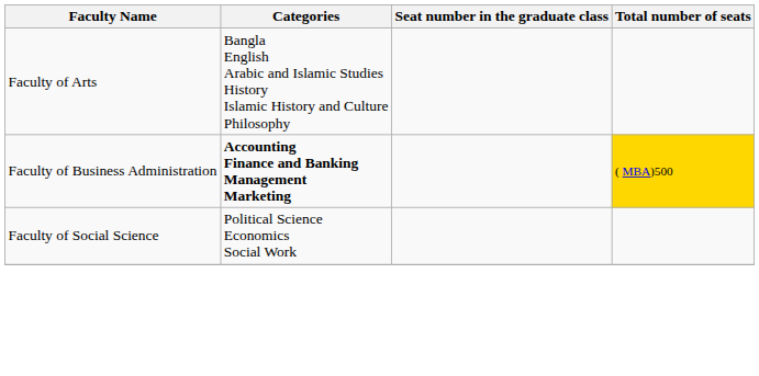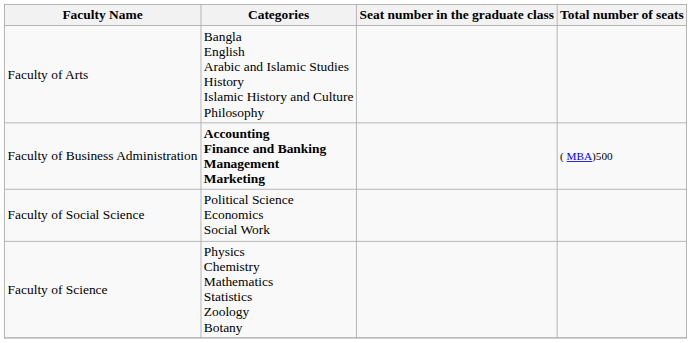Faculty of Business Administration | Total number of seats: gold background -> no background
+ row: Faculty of Science | Physics Chemistry Mathematics Statistics Zoology Botany
